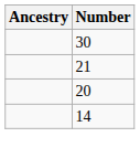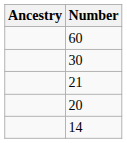+ row: 60
